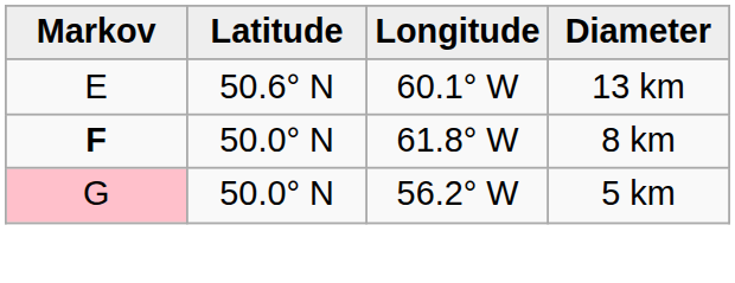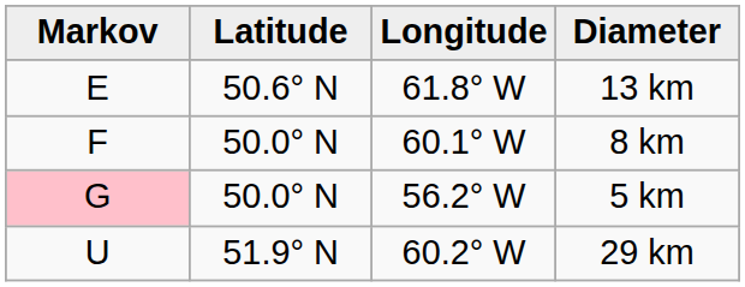13 km | Longitude: 60.1° W -> 61.8° W
8 km | Markov: bold -> normal
8 km | Longitude: 61.8° W -> 60.1° W
+ row: U | 51.9° N | 60.2° W | 29 km
